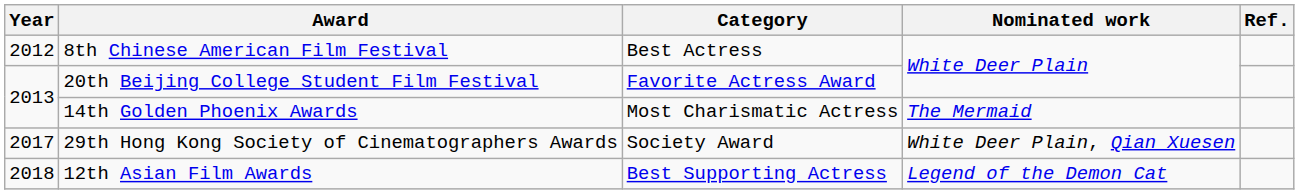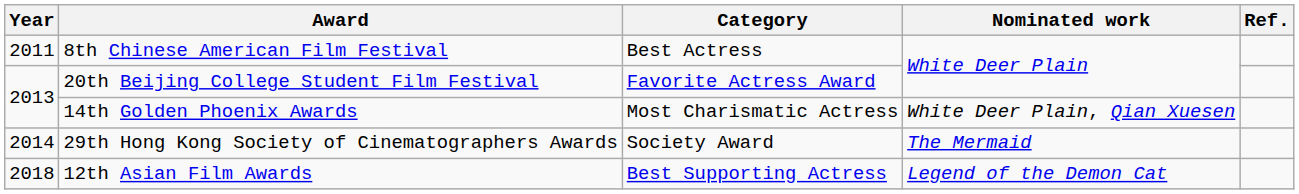8th Chinese American Film Festival | Year: 2012 -> 2011
14th Golden Phoenix Awards | Nominated work: The Mermaid -> White Deer Plain, Qian Xuesen
29th Hong Kong Society of Cinematographers Awards | Year: 2017 -> 2014
29th Hong Kong Society of Cinematographers Awards | Nominated work: White Deer Plain, Qian Xuesen -> The Mermaid
